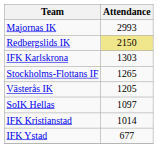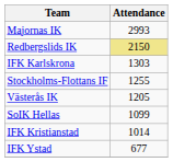Stockholms-Flottans IF | Attendance: 1265 -> 1255
SoIK Hellas | Attendance: 1097 -> 1099
